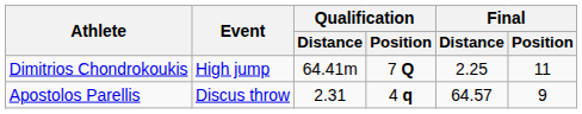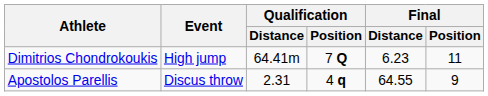Dimitrios Chondrokoukis | Final / Distance: 2.25 -> 6.23
Apostolos Parellis | Final / Distance: 64.57 -> 64.55
